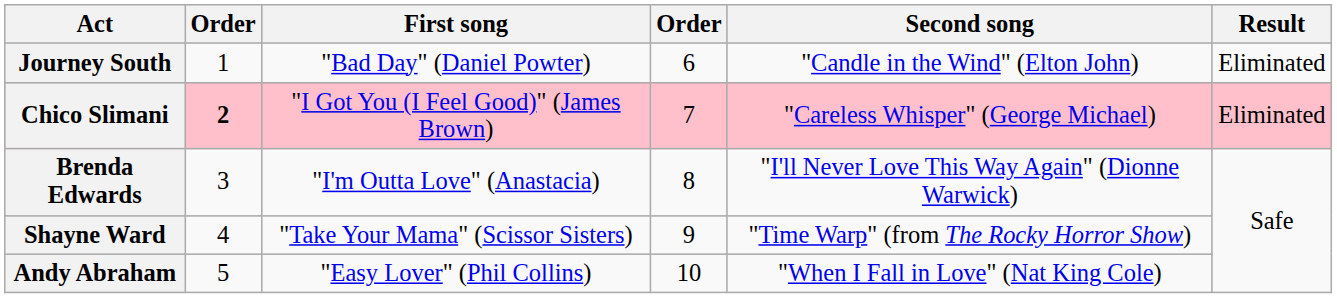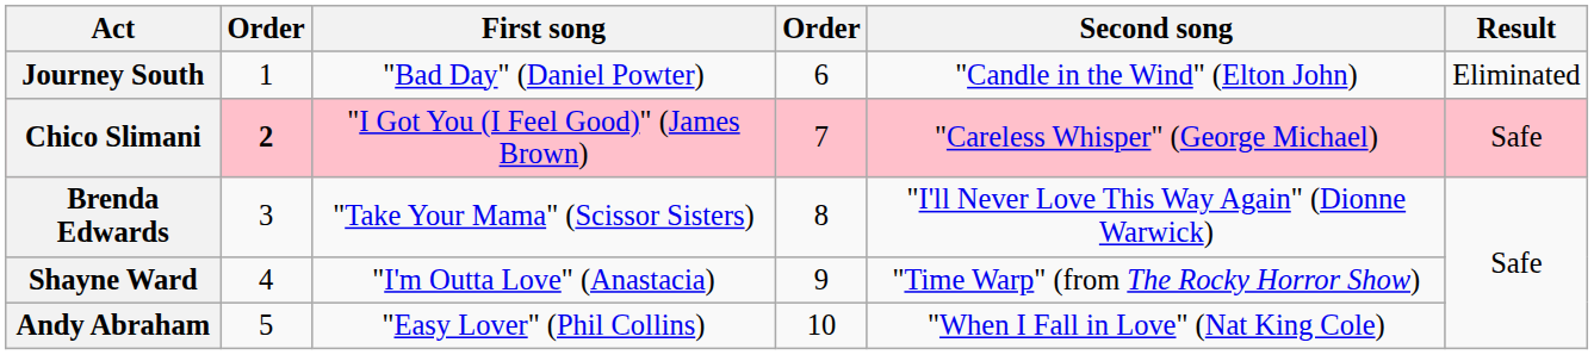Chico Slimani | Result: Eliminated -> Safe
Brenda Edwards | First song: "I'm Outta Love" (Anastacia) -> "Take Your Mama" (Scissor Sisters)
Shayne Ward | First song: "Take Your Mama" (Scissor Sisters) -> "I'm Outta Love" (Anastacia)
